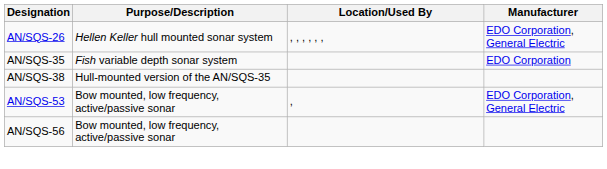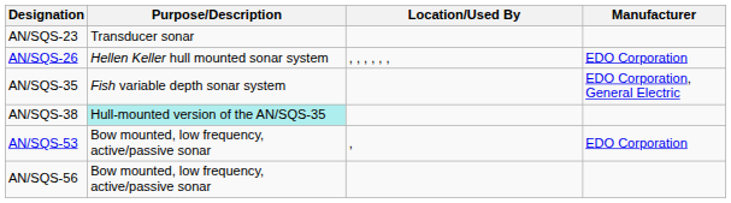+ row: AN/SQS-23 | Transducer sonar
AN/SQS-26 | Manufacturer: EDO Corporation, General Electric -> EDO Corporation
AN/SQS-35 | Manufacturer: EDO Corporation -> EDO Corporation, General Electric
AN/SQS-38 | Purpose/Description: no background -> paleturquoise background
AN/SQS-53 | Manufacturer: EDO Corporation, General Electric -> EDO Corporation
